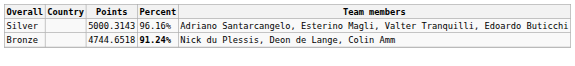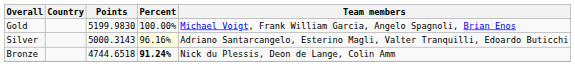+ row: Gold | 5199.9830 | 100.00% | Michael Voigt, Frank William Garcia, Angelo Spagnoli, Brian Enos
Silver | Percent: no background -> lightyellow background
